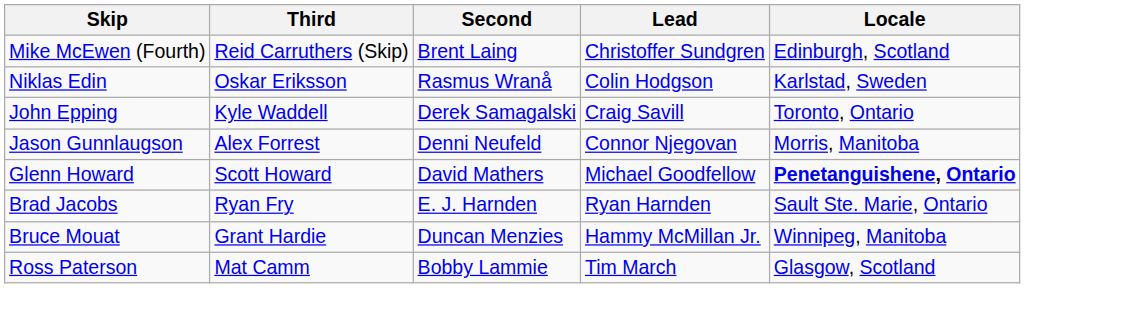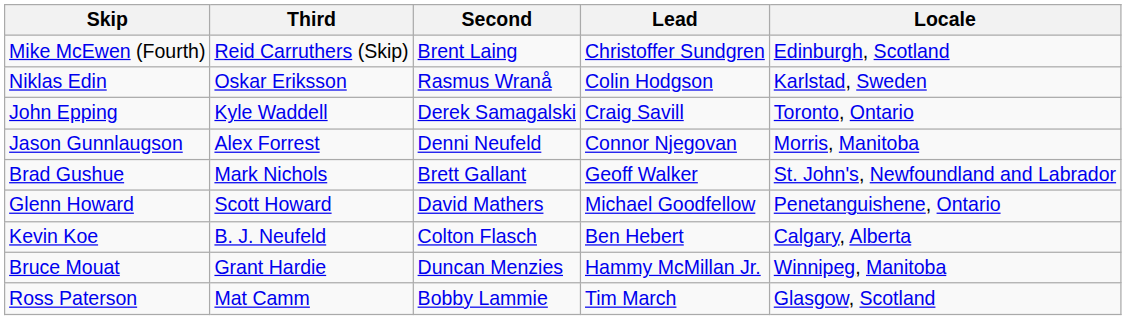+ row: Brad Gushue | Mark Nichols | Brett Gallant | Geoff Walker | St. John's, Newfoundland and Labrador
Glenn Howard | Locale: bold -> normal
- row: Brad Jacobs | Ryan Fry | E. J. Harnden | Ryan Harnden | Sault Ste. Marie, Ontario
+ row: Kevin Koe | B. J. Neufeld | Colton Flasch | Ben Hebert | Calgary, Alberta
